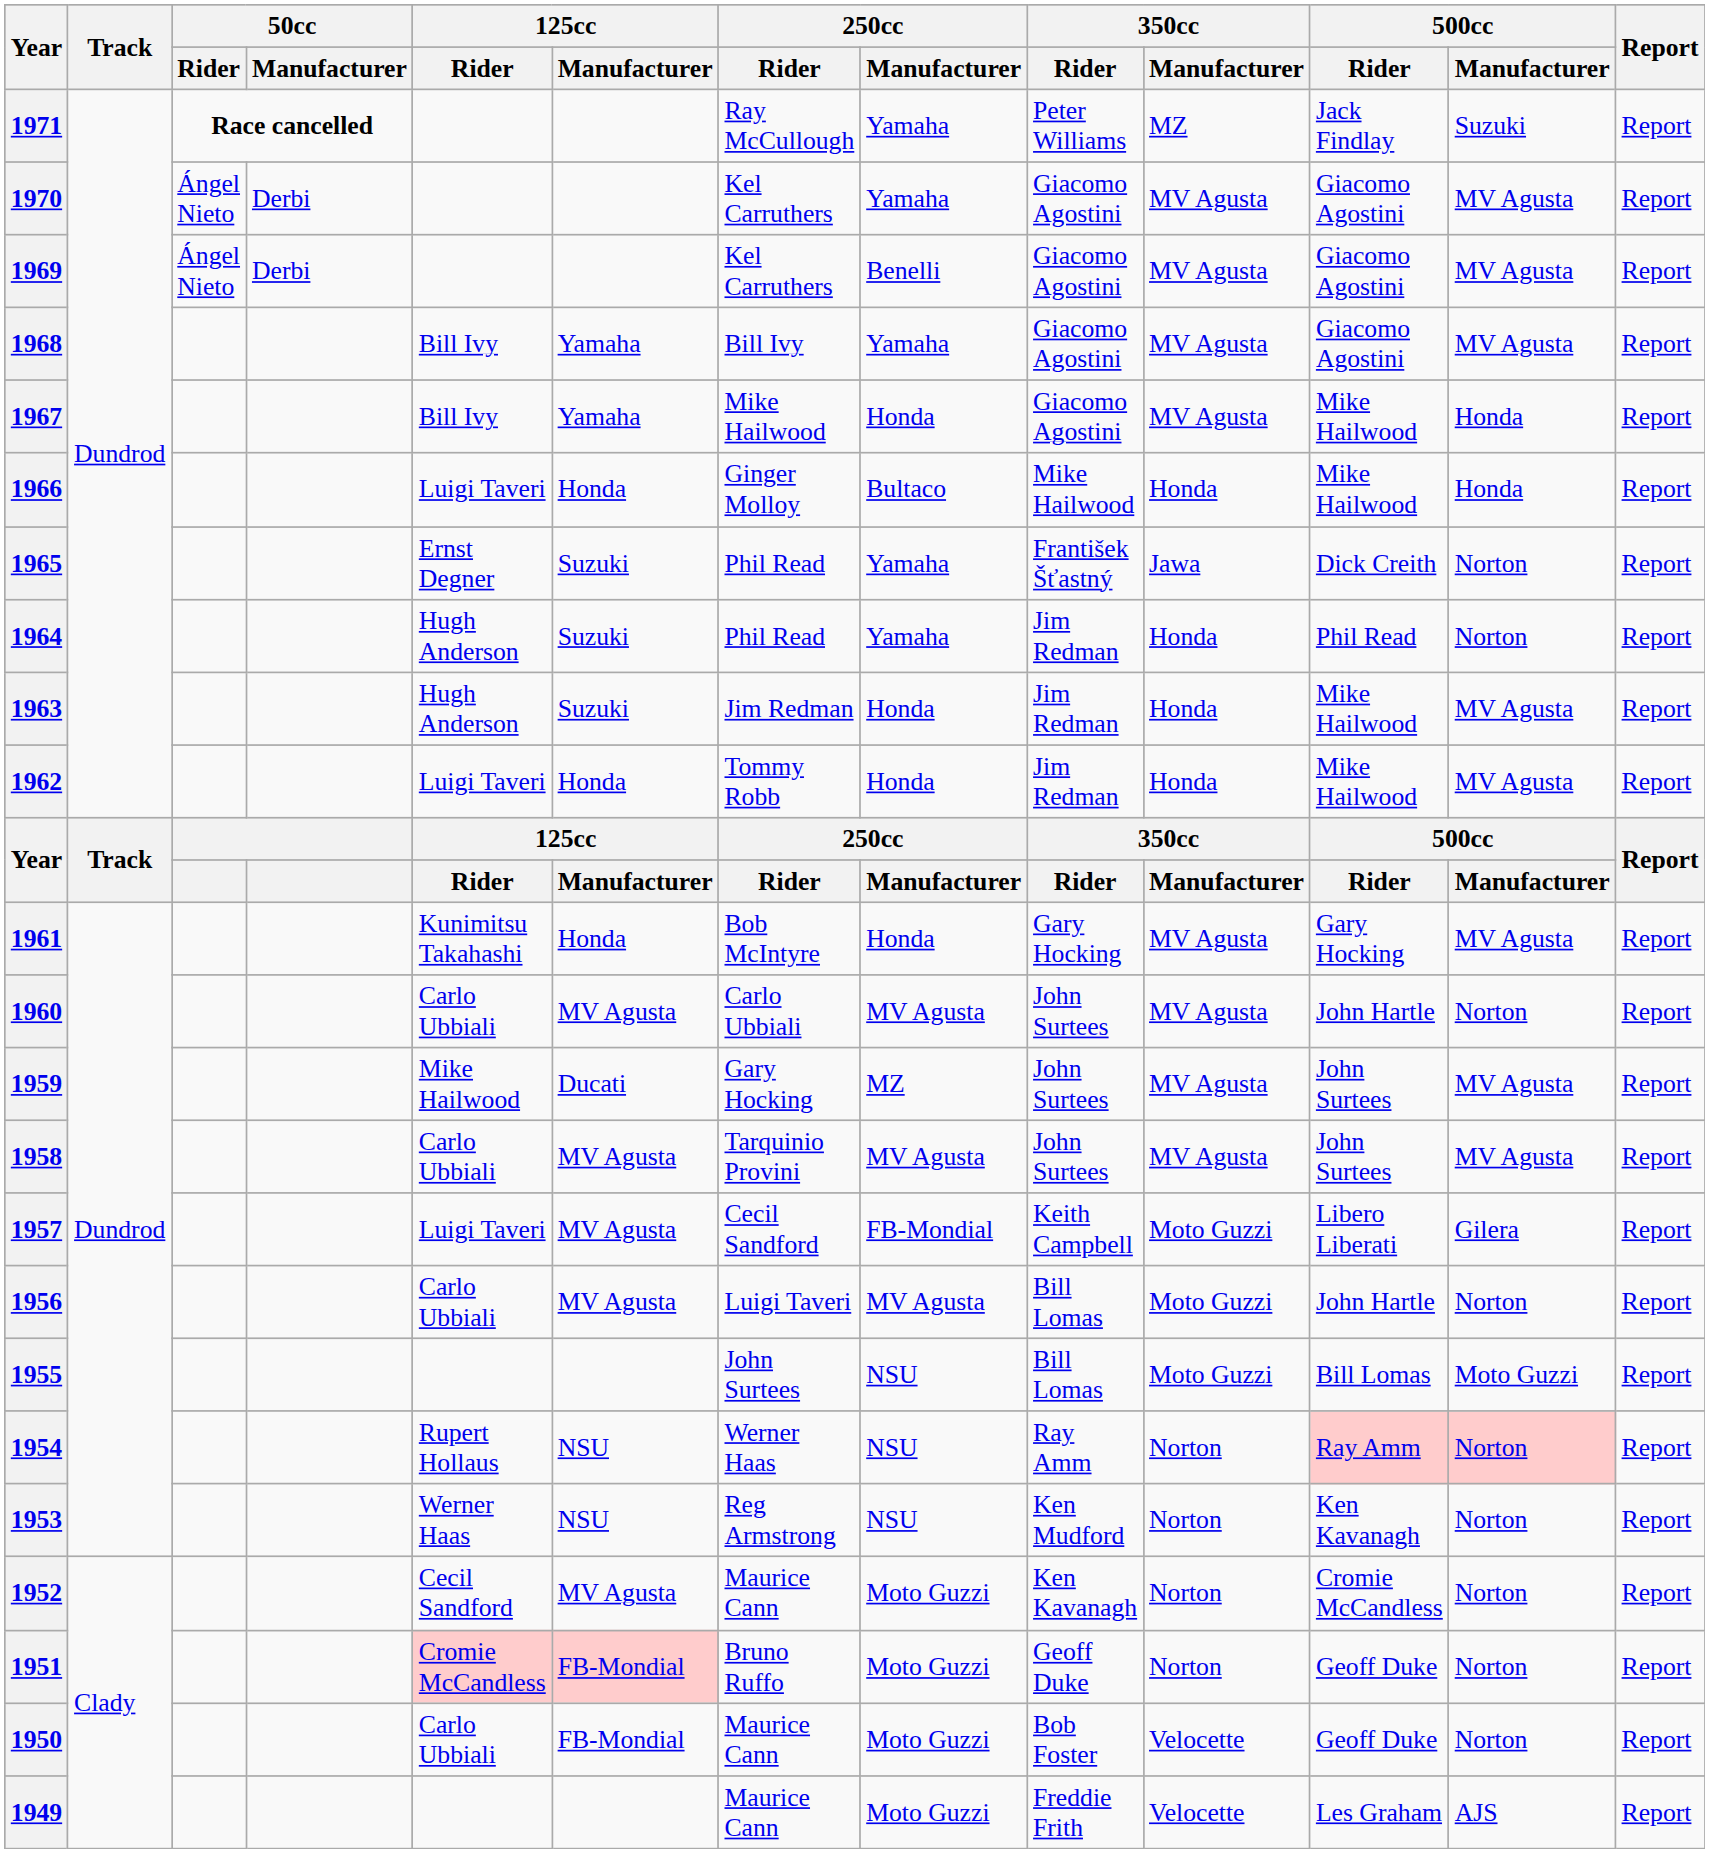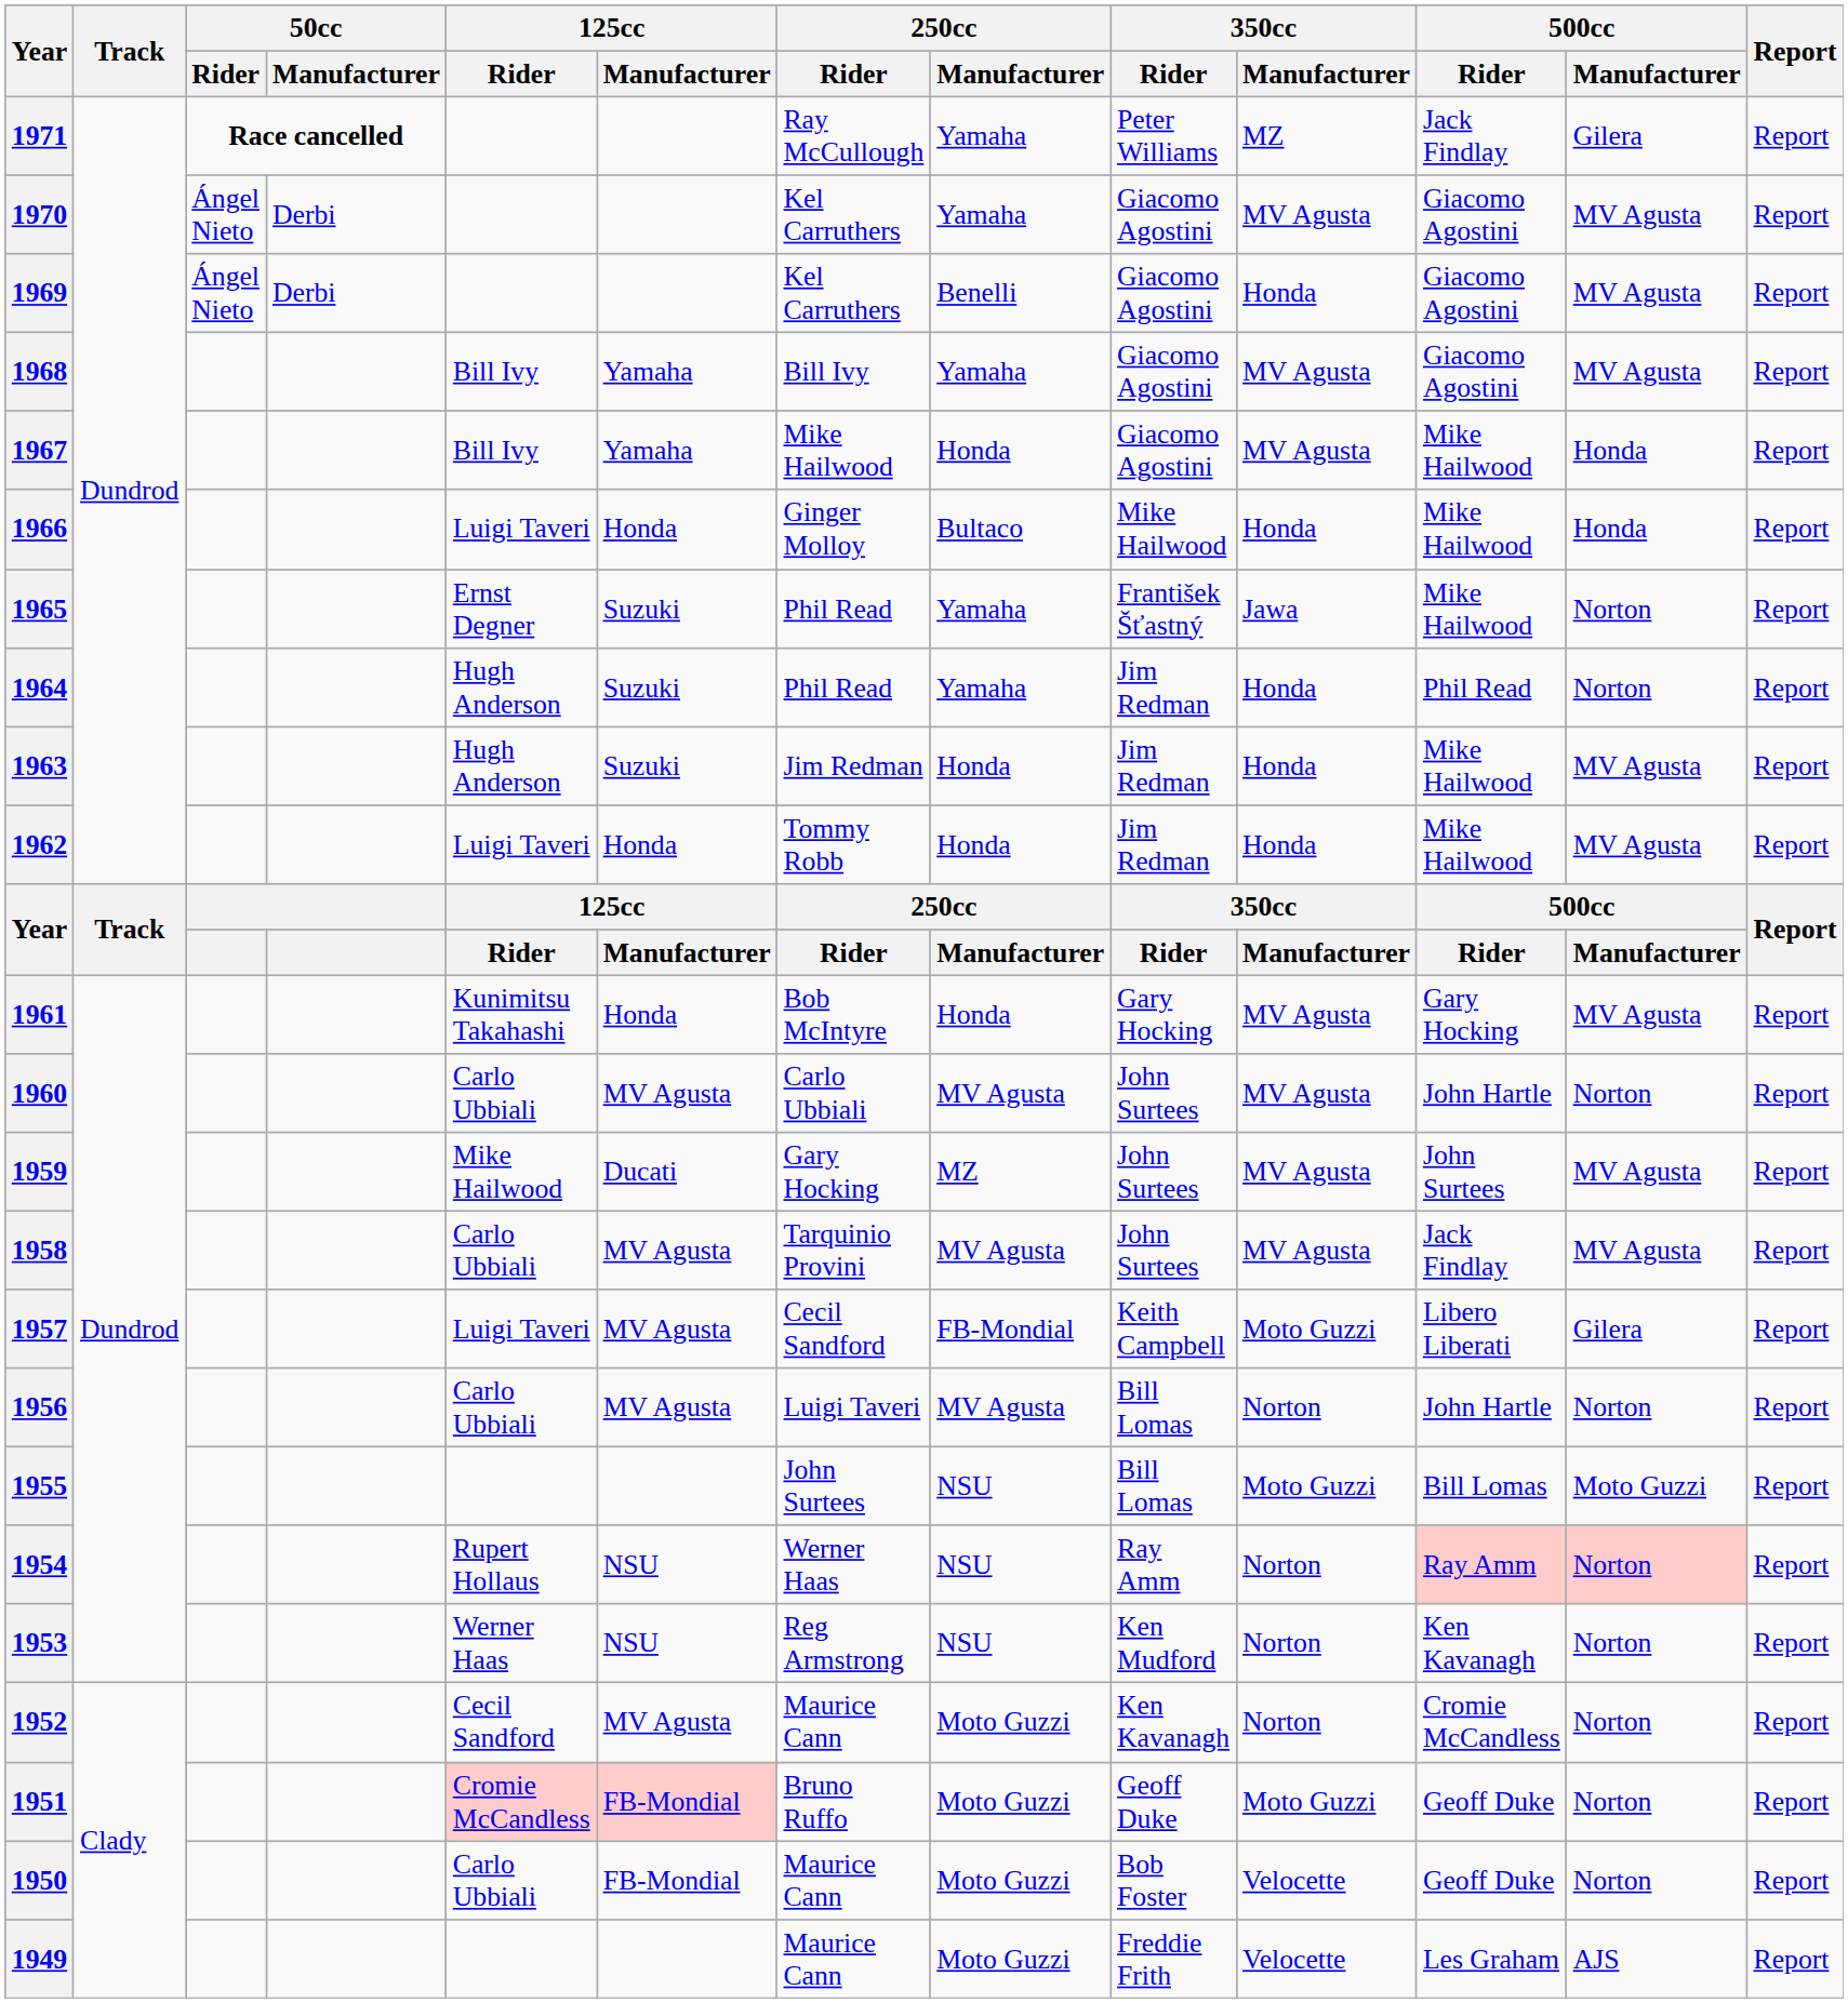1971 | 500cc / Manufacturer: Suzuki -> Gilera
1969 | 350cc / Manufacturer: MV Agusta -> Honda
1965 | 500cc / Rider: Dick Creith -> Mike Hailwood
1958 | 500cc / Rider: John Surtees -> Jack Findlay
1956 | 350cc / Manufacturer: Moto Guzzi -> Norton
1951 | 350cc / Manufacturer: Norton -> Moto Guzzi
